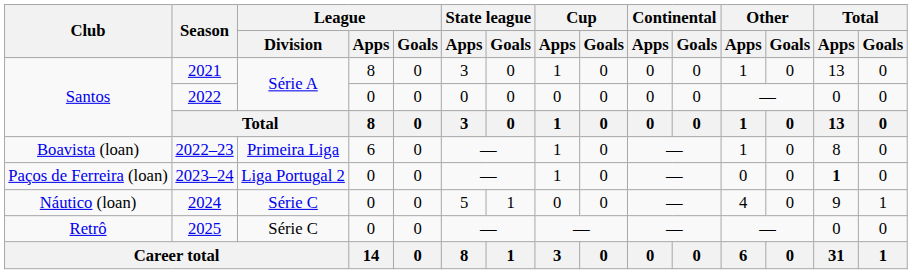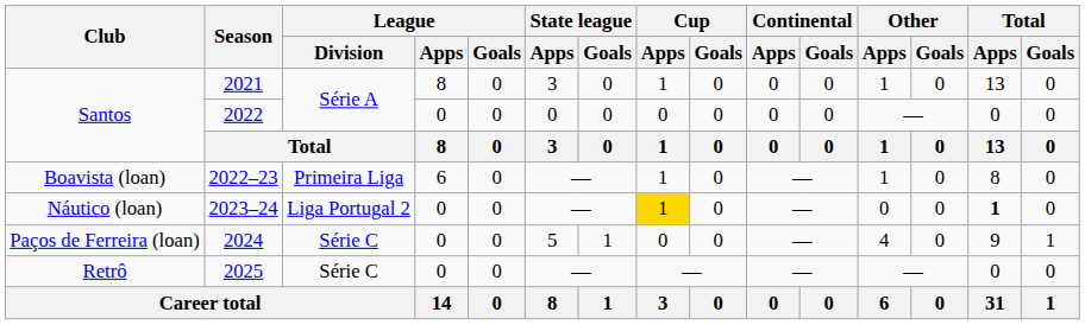2023–24 | Club: Paços de Ferreira (loan) -> Náutico (loan)
2023–24 | Cup / Apps: no background -> gold background
2024 | Club: Náutico (loan) -> Paços de Ferreira (loan)
